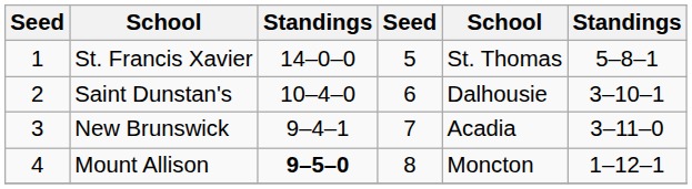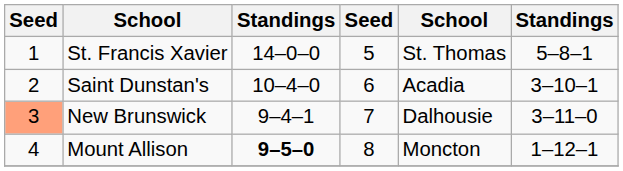Saint Dunstan's | column 5: Dalhousie -> Acadia
New Brunswick | column 1: no background -> lightsalmon background
New Brunswick | column 5: Acadia -> Dalhousie
